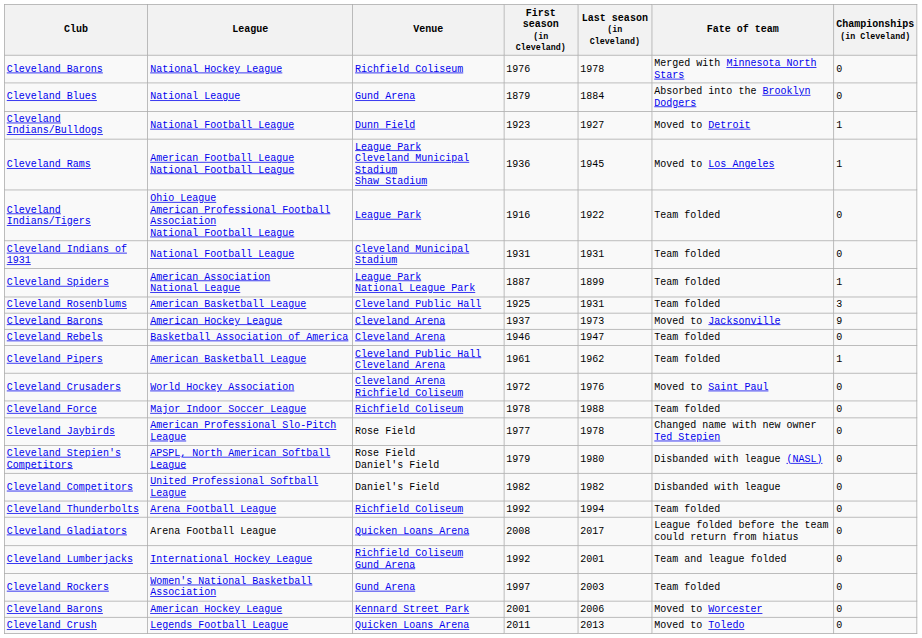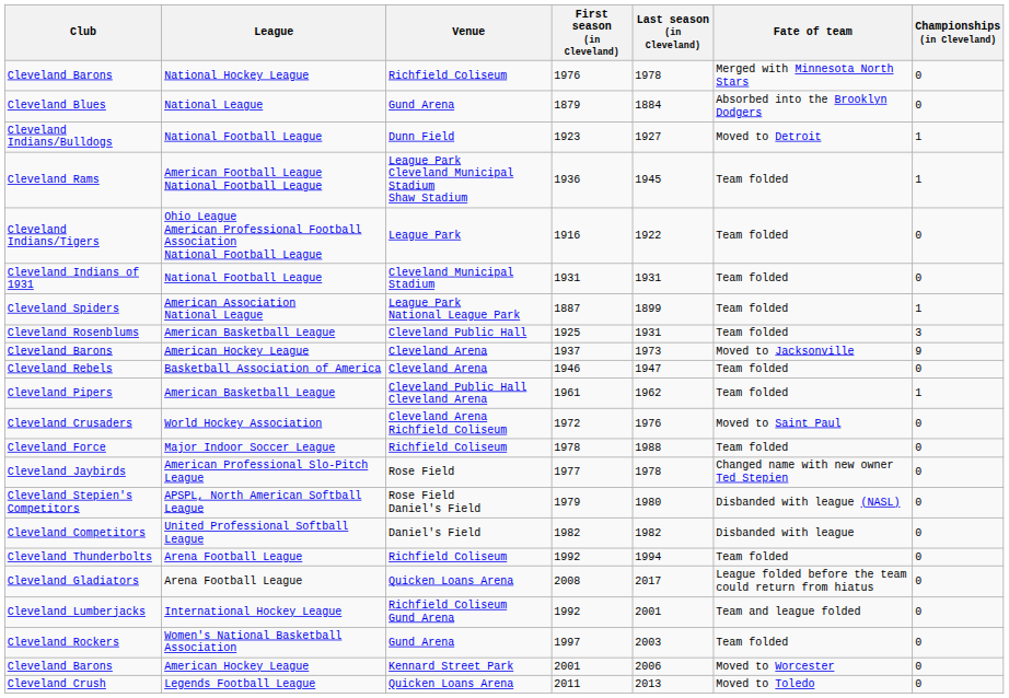Cleveland Rams | Fate of team: Moved to Los Angeles -> Team folded
